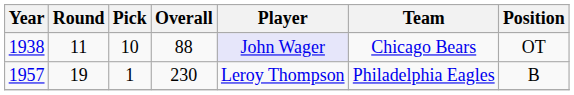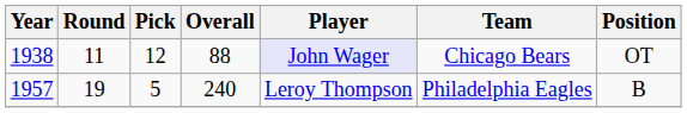1938 | Pick: 10 -> 12
1957 | Pick: 1 -> 5
1957 | Overall: 230 -> 240
